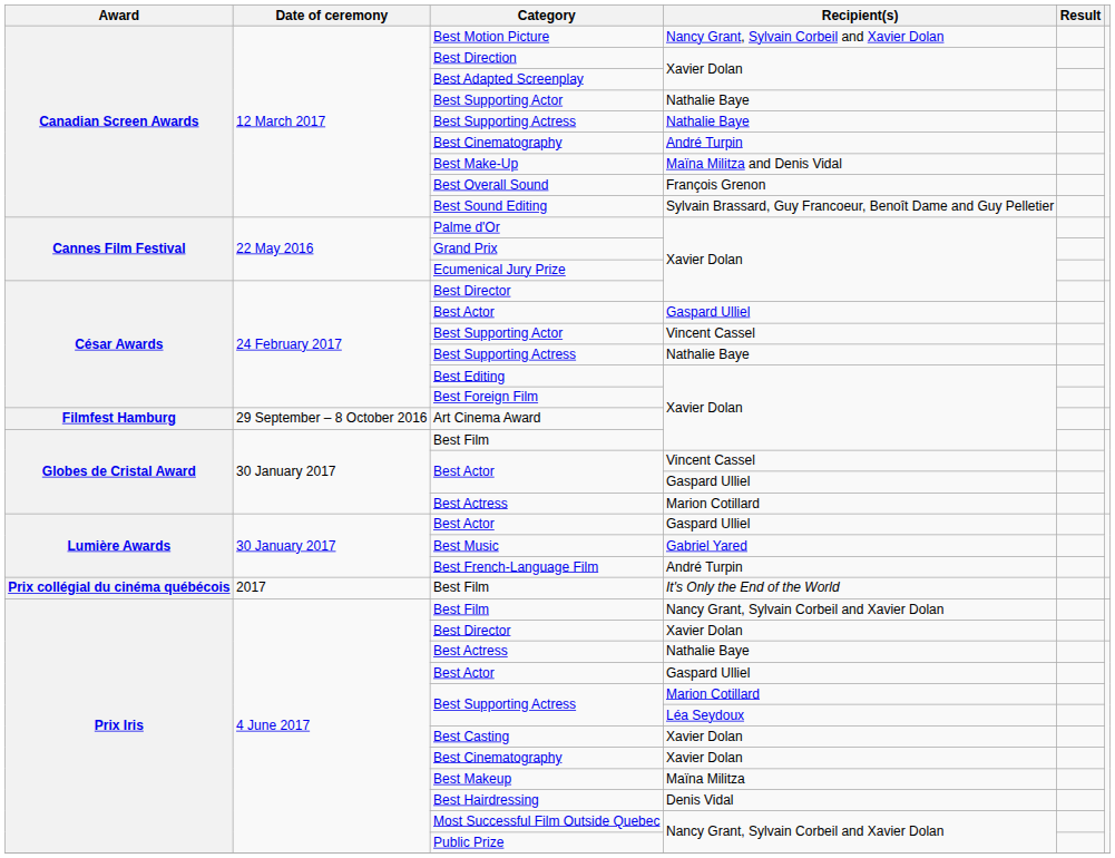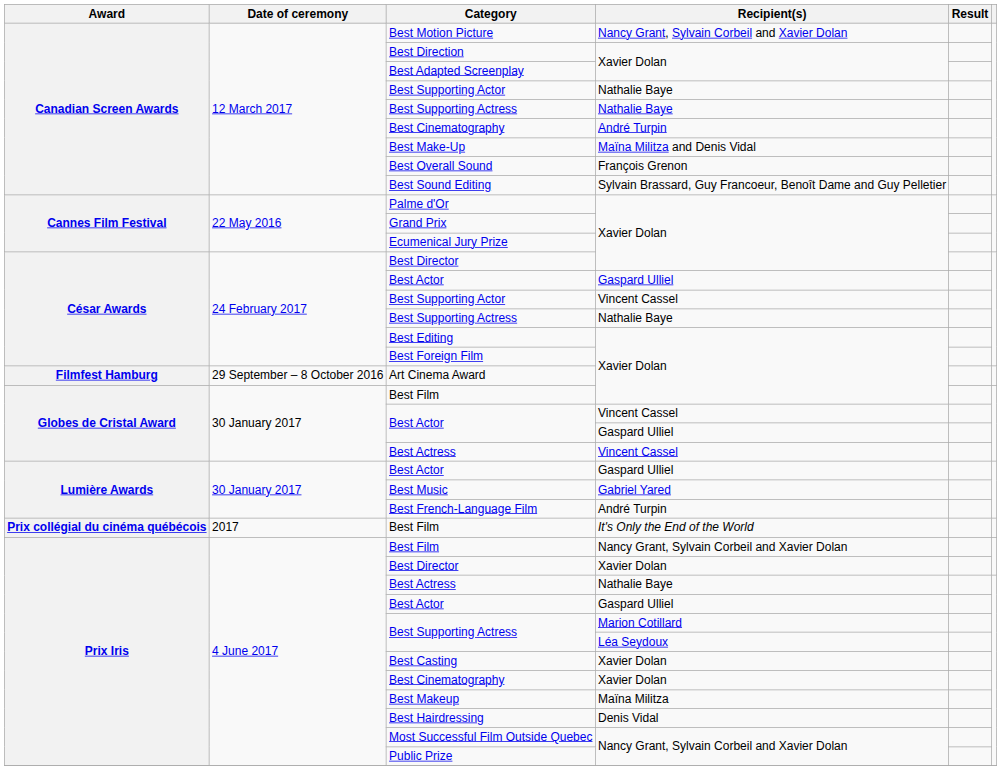Globes de Cristal Award / Best Actress | Recipient(s): Marion Cotillard -> Vincent Cassel
